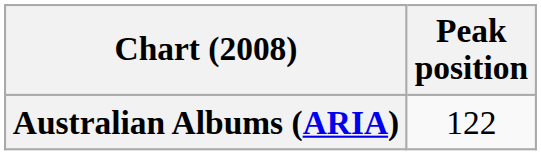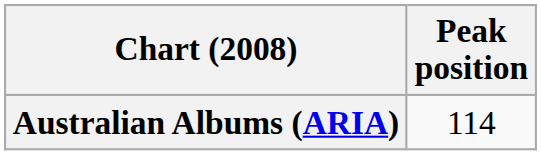Australian Albums (ARIA) | Peak position: 122 -> 114
